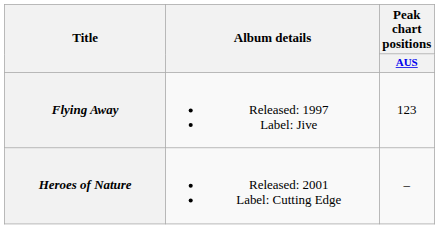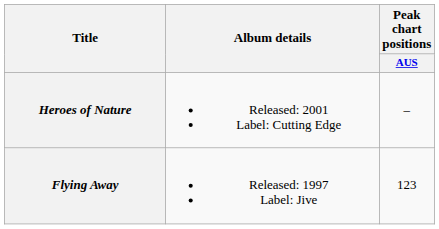rows swapped: Flying Away <-> Heroes of Nature
